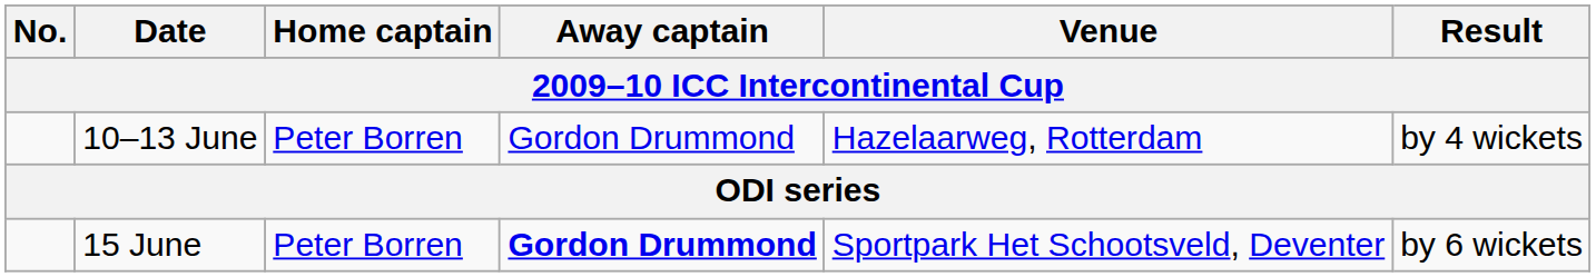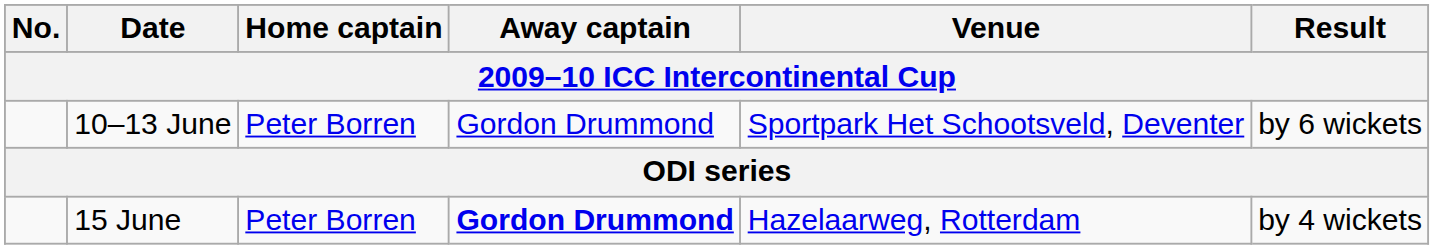10–13 June | Venue: Hazelaarweg, Rotterdam -> Sportpark Het Schootsveld, Deventer
10–13 June | Result: by 4 wickets -> by 6 wickets
15 June | Venue: Sportpark Het Schootsveld, Deventer -> Hazelaarweg, Rotterdam
15 June | Result: by 6 wickets -> by 4 wickets
